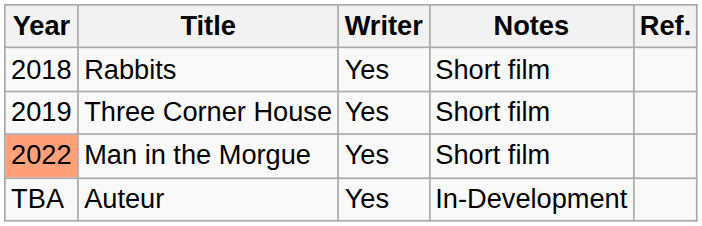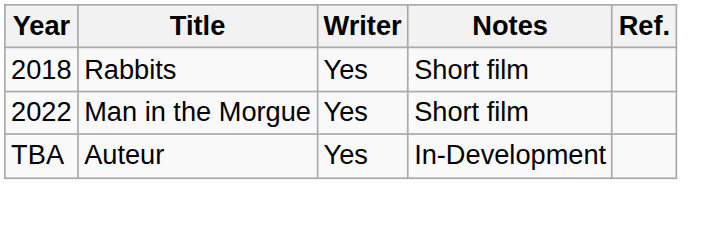- row: 2019 | Three Corner House | Yes | Short film
Man in the Morgue | Year: lightsalmon background -> no background
